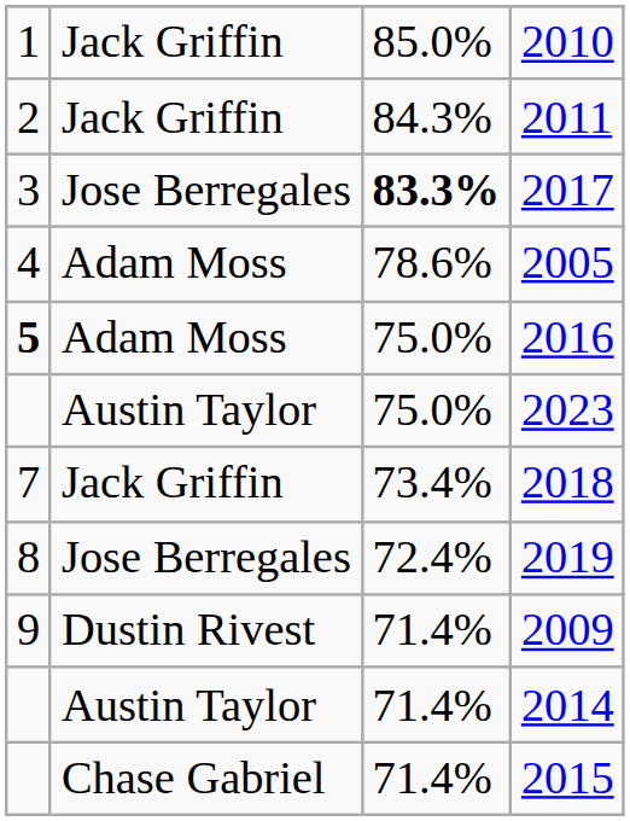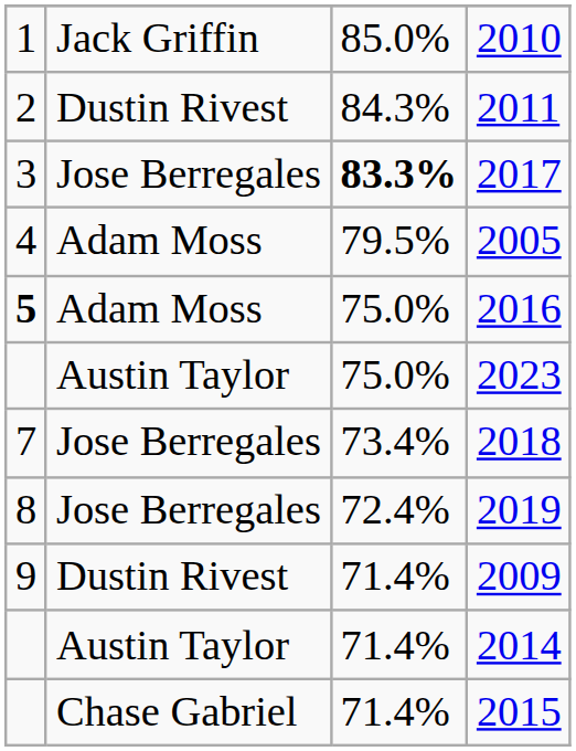2011 | column 2: Jack Griffin -> Dustin Rivest
2005 | column 3: 78.6% -> 79.5%
2018 | column 2: Jack Griffin -> Jose Berregales
